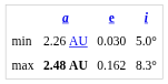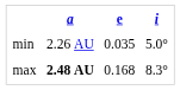min | e: 0.030 -> 0.035
max | e: 0.162 -> 0.168
